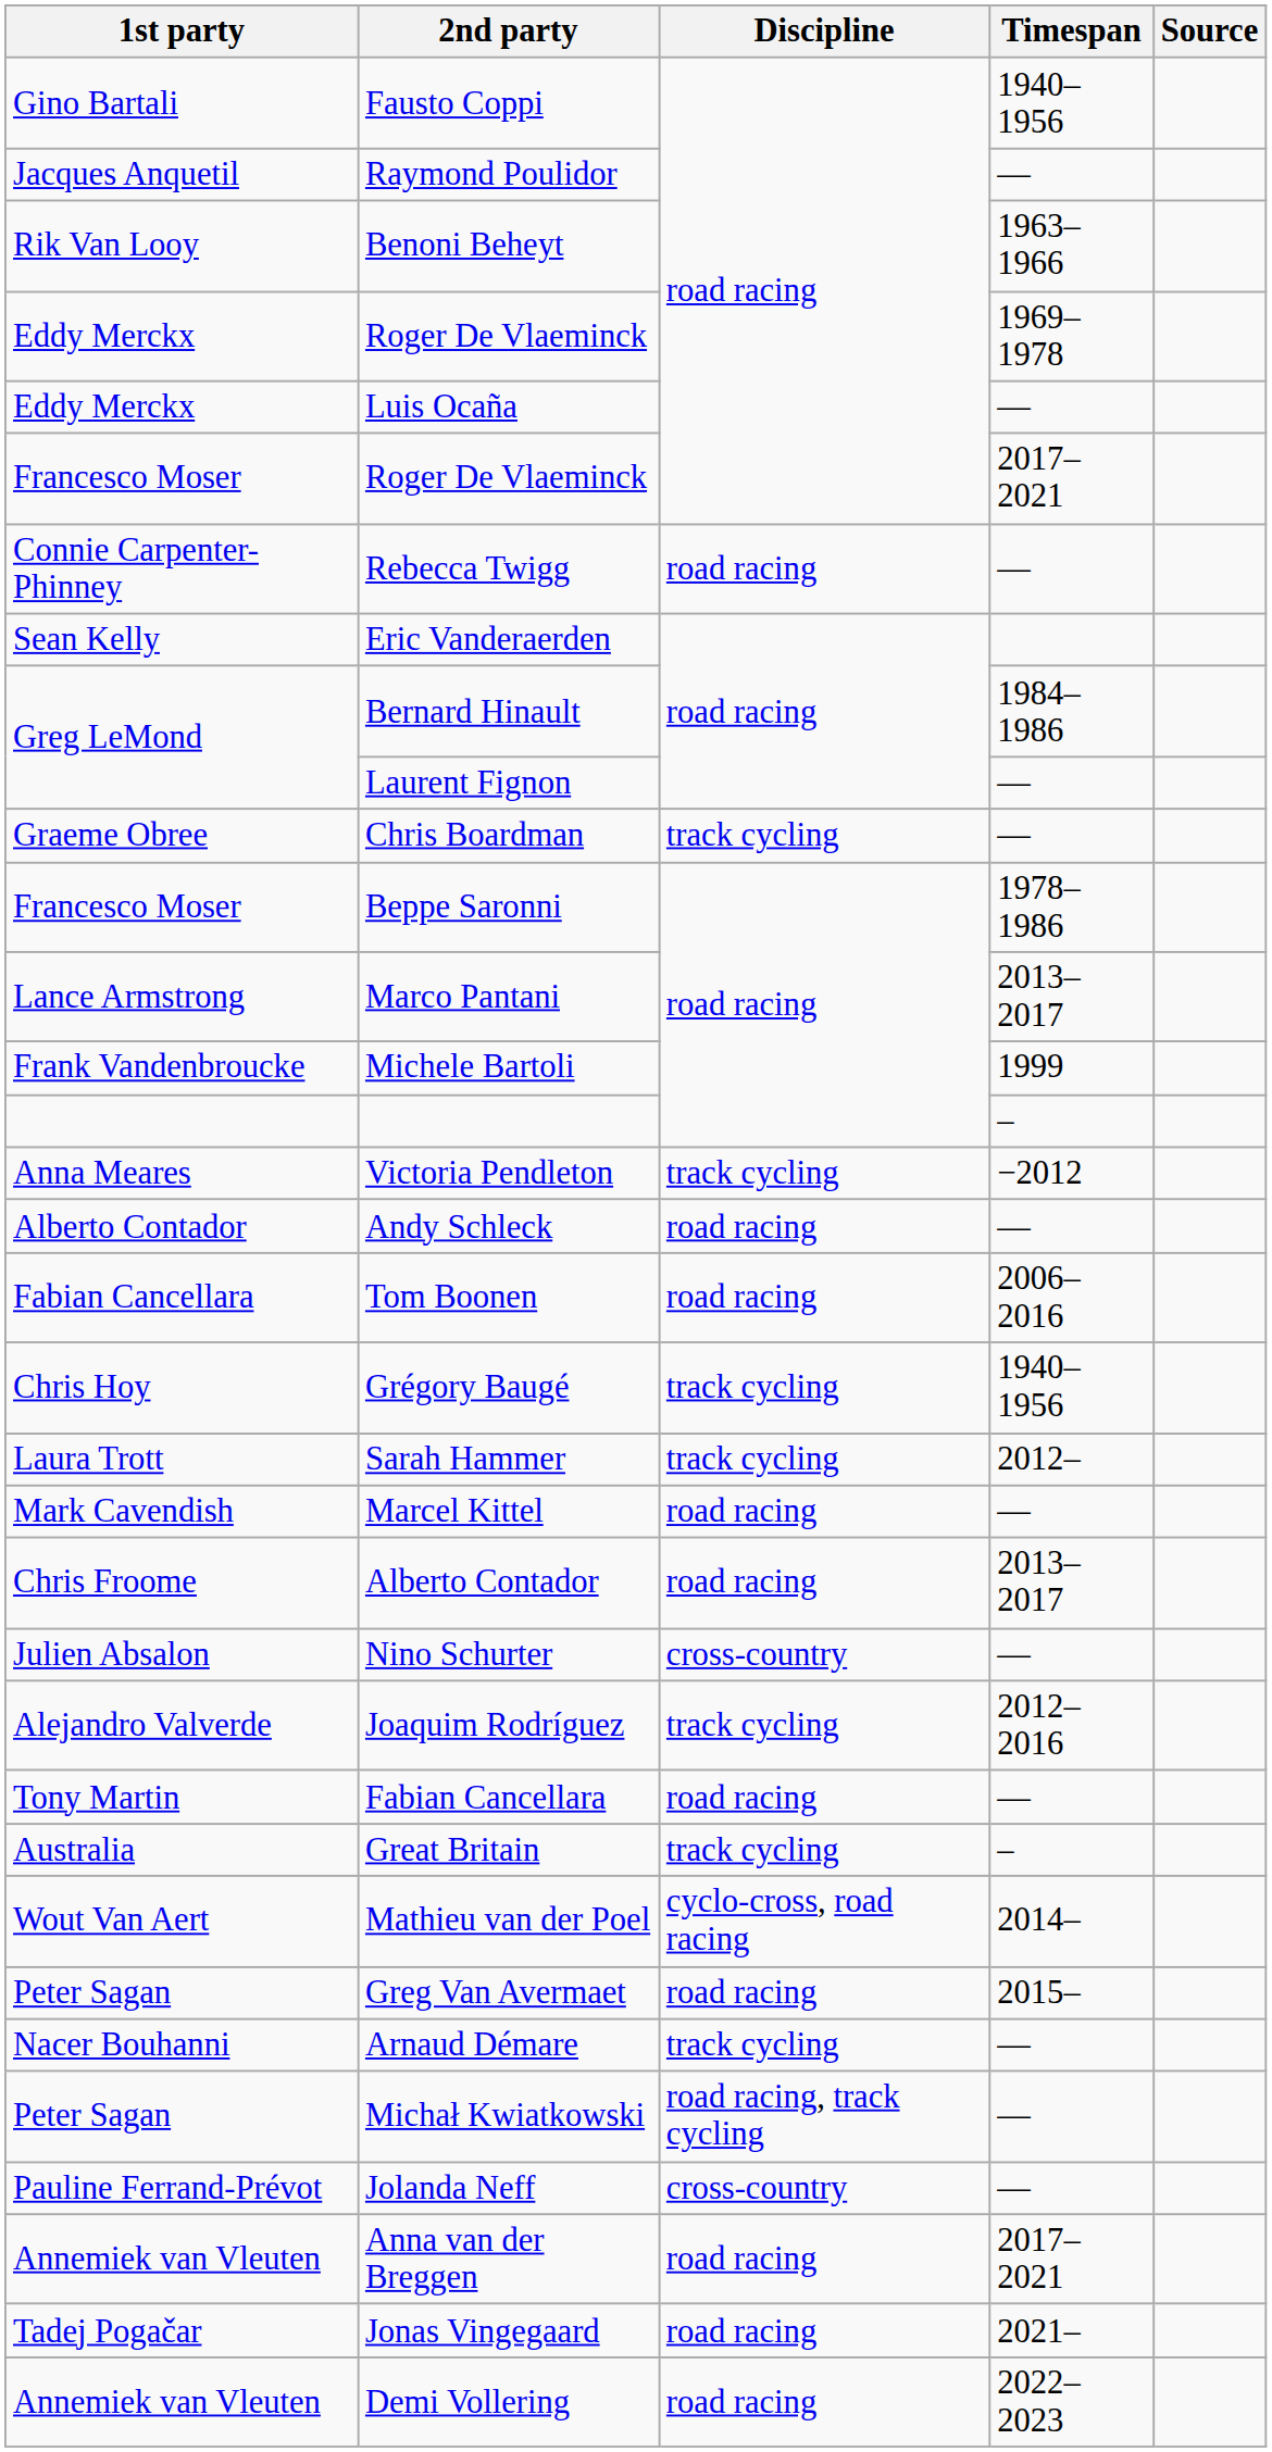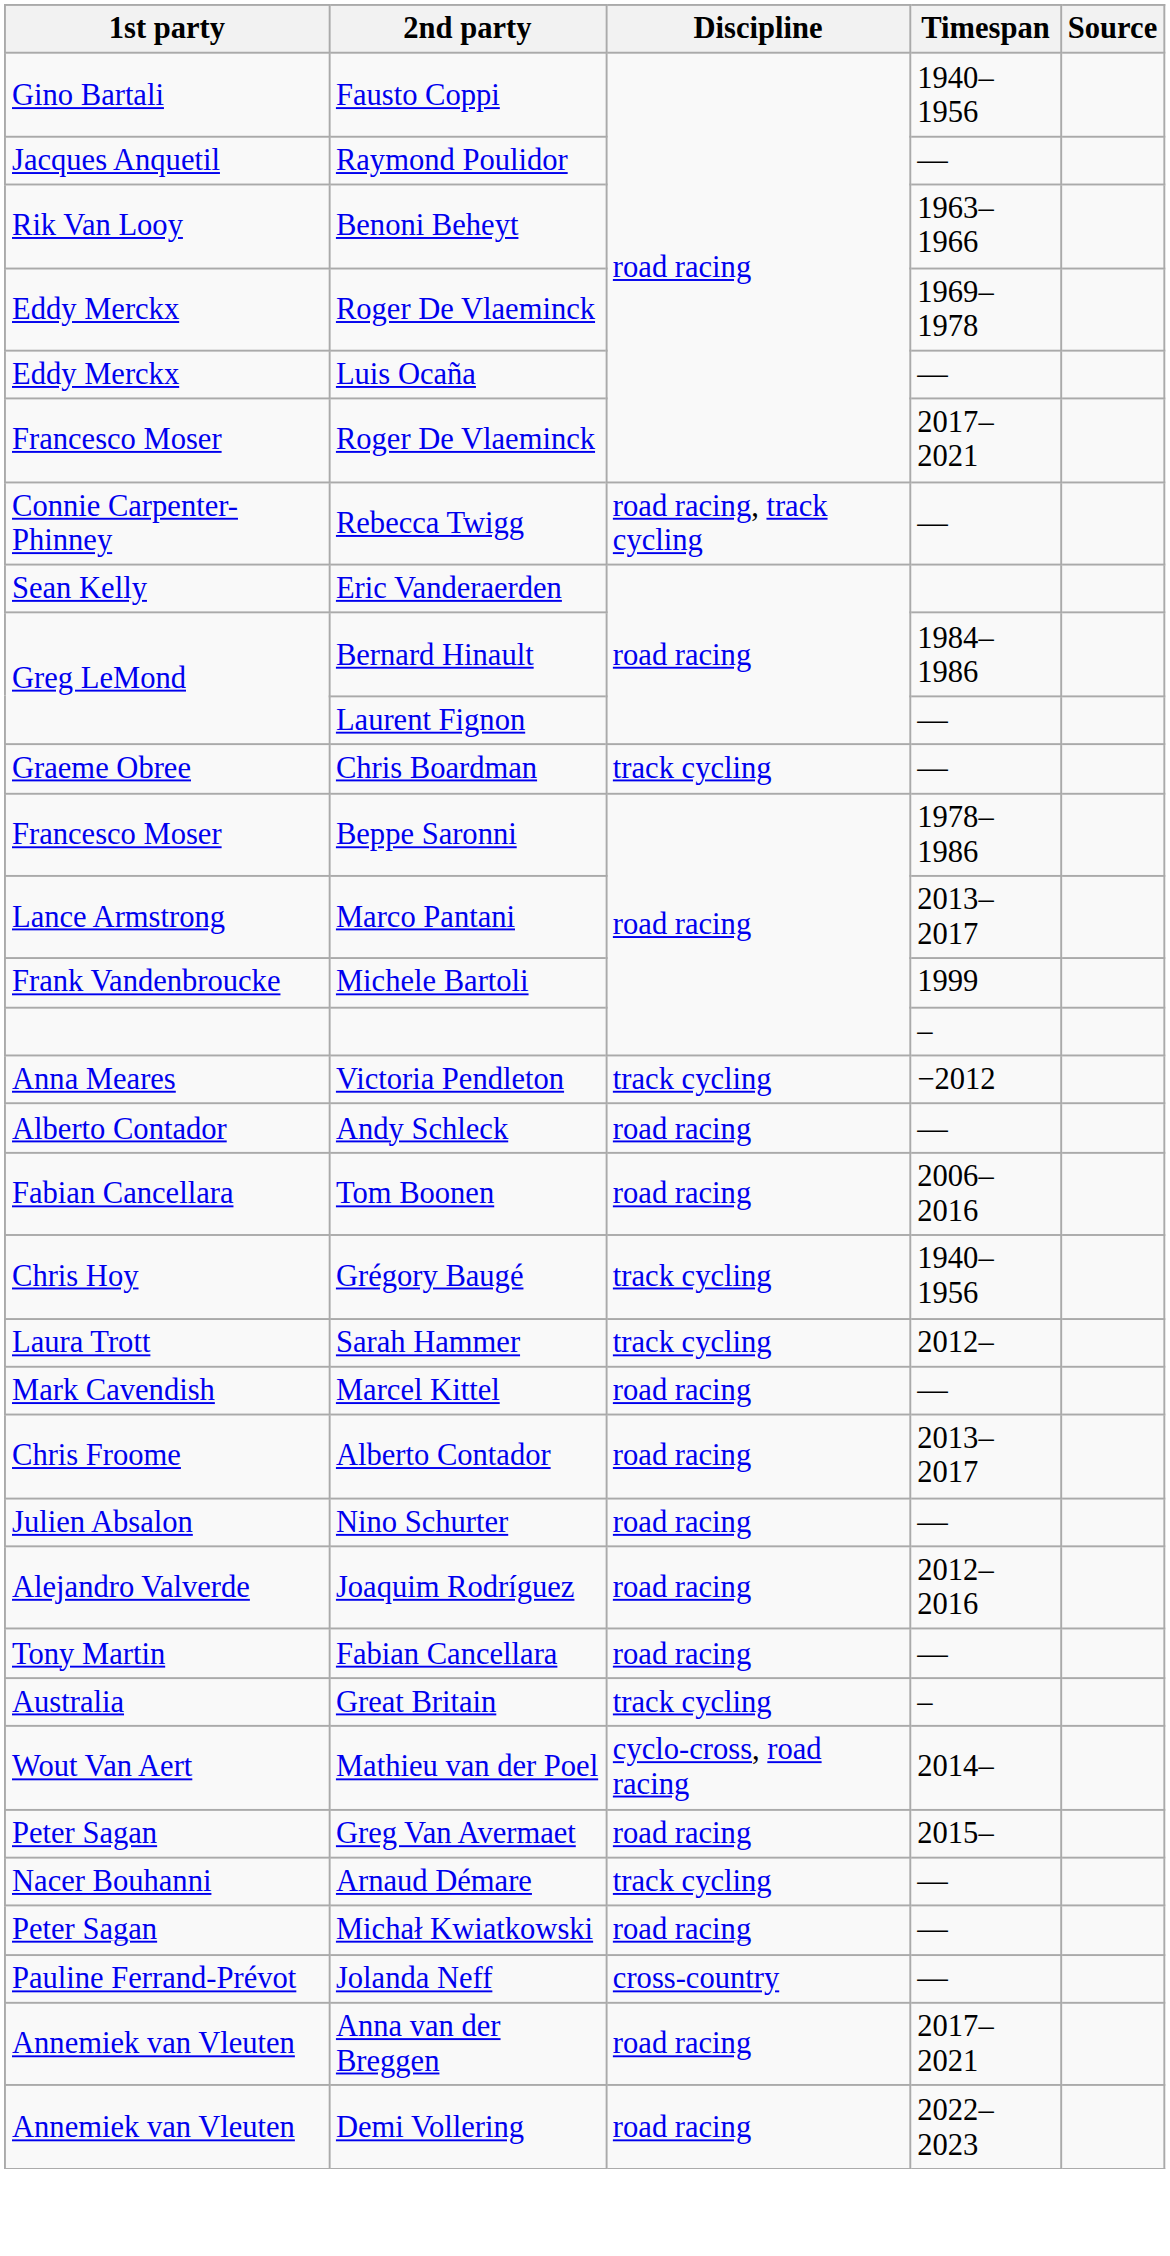Rebecca Twigg | Discipline: road racing -> road racing, track cycling
Nino Schurter | Discipline: cross-country -> road racing
Joaquim Rodríguez | Discipline: track cycling -> road racing
Michał Kwiatkowski | Discipline: road racing, track cycling -> road racing
- row: Tadej Pogačar | Jonas Vingegaard | road racing | 2021–
